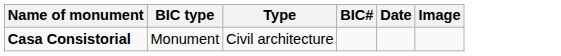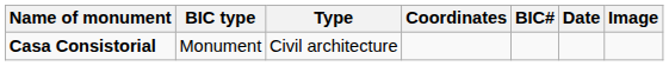+ column: Coordinates
